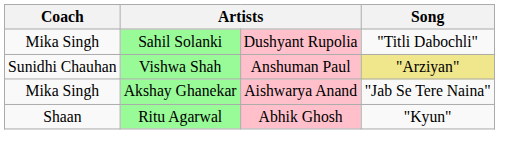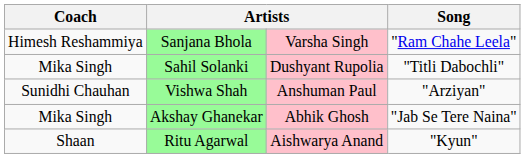+ row: Himesh Reshammiya | Sanjana Bhola | Varsha Singh | "Ram Chahe Leela"
Vishwa Shah | Song: khaki background -> no background
Akshay Ghanekar | column 3: Aishwarya Anand -> Abhik Ghosh
Ritu Agarwal | column 3: Abhik Ghosh -> Aishwarya Anand
